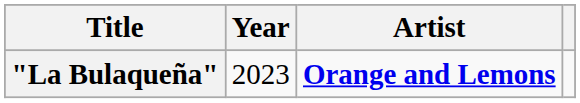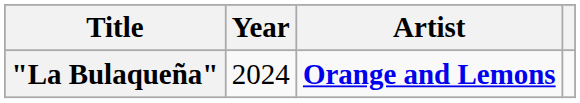"La Bulaqueña" | Year: 2023 -> 2024
